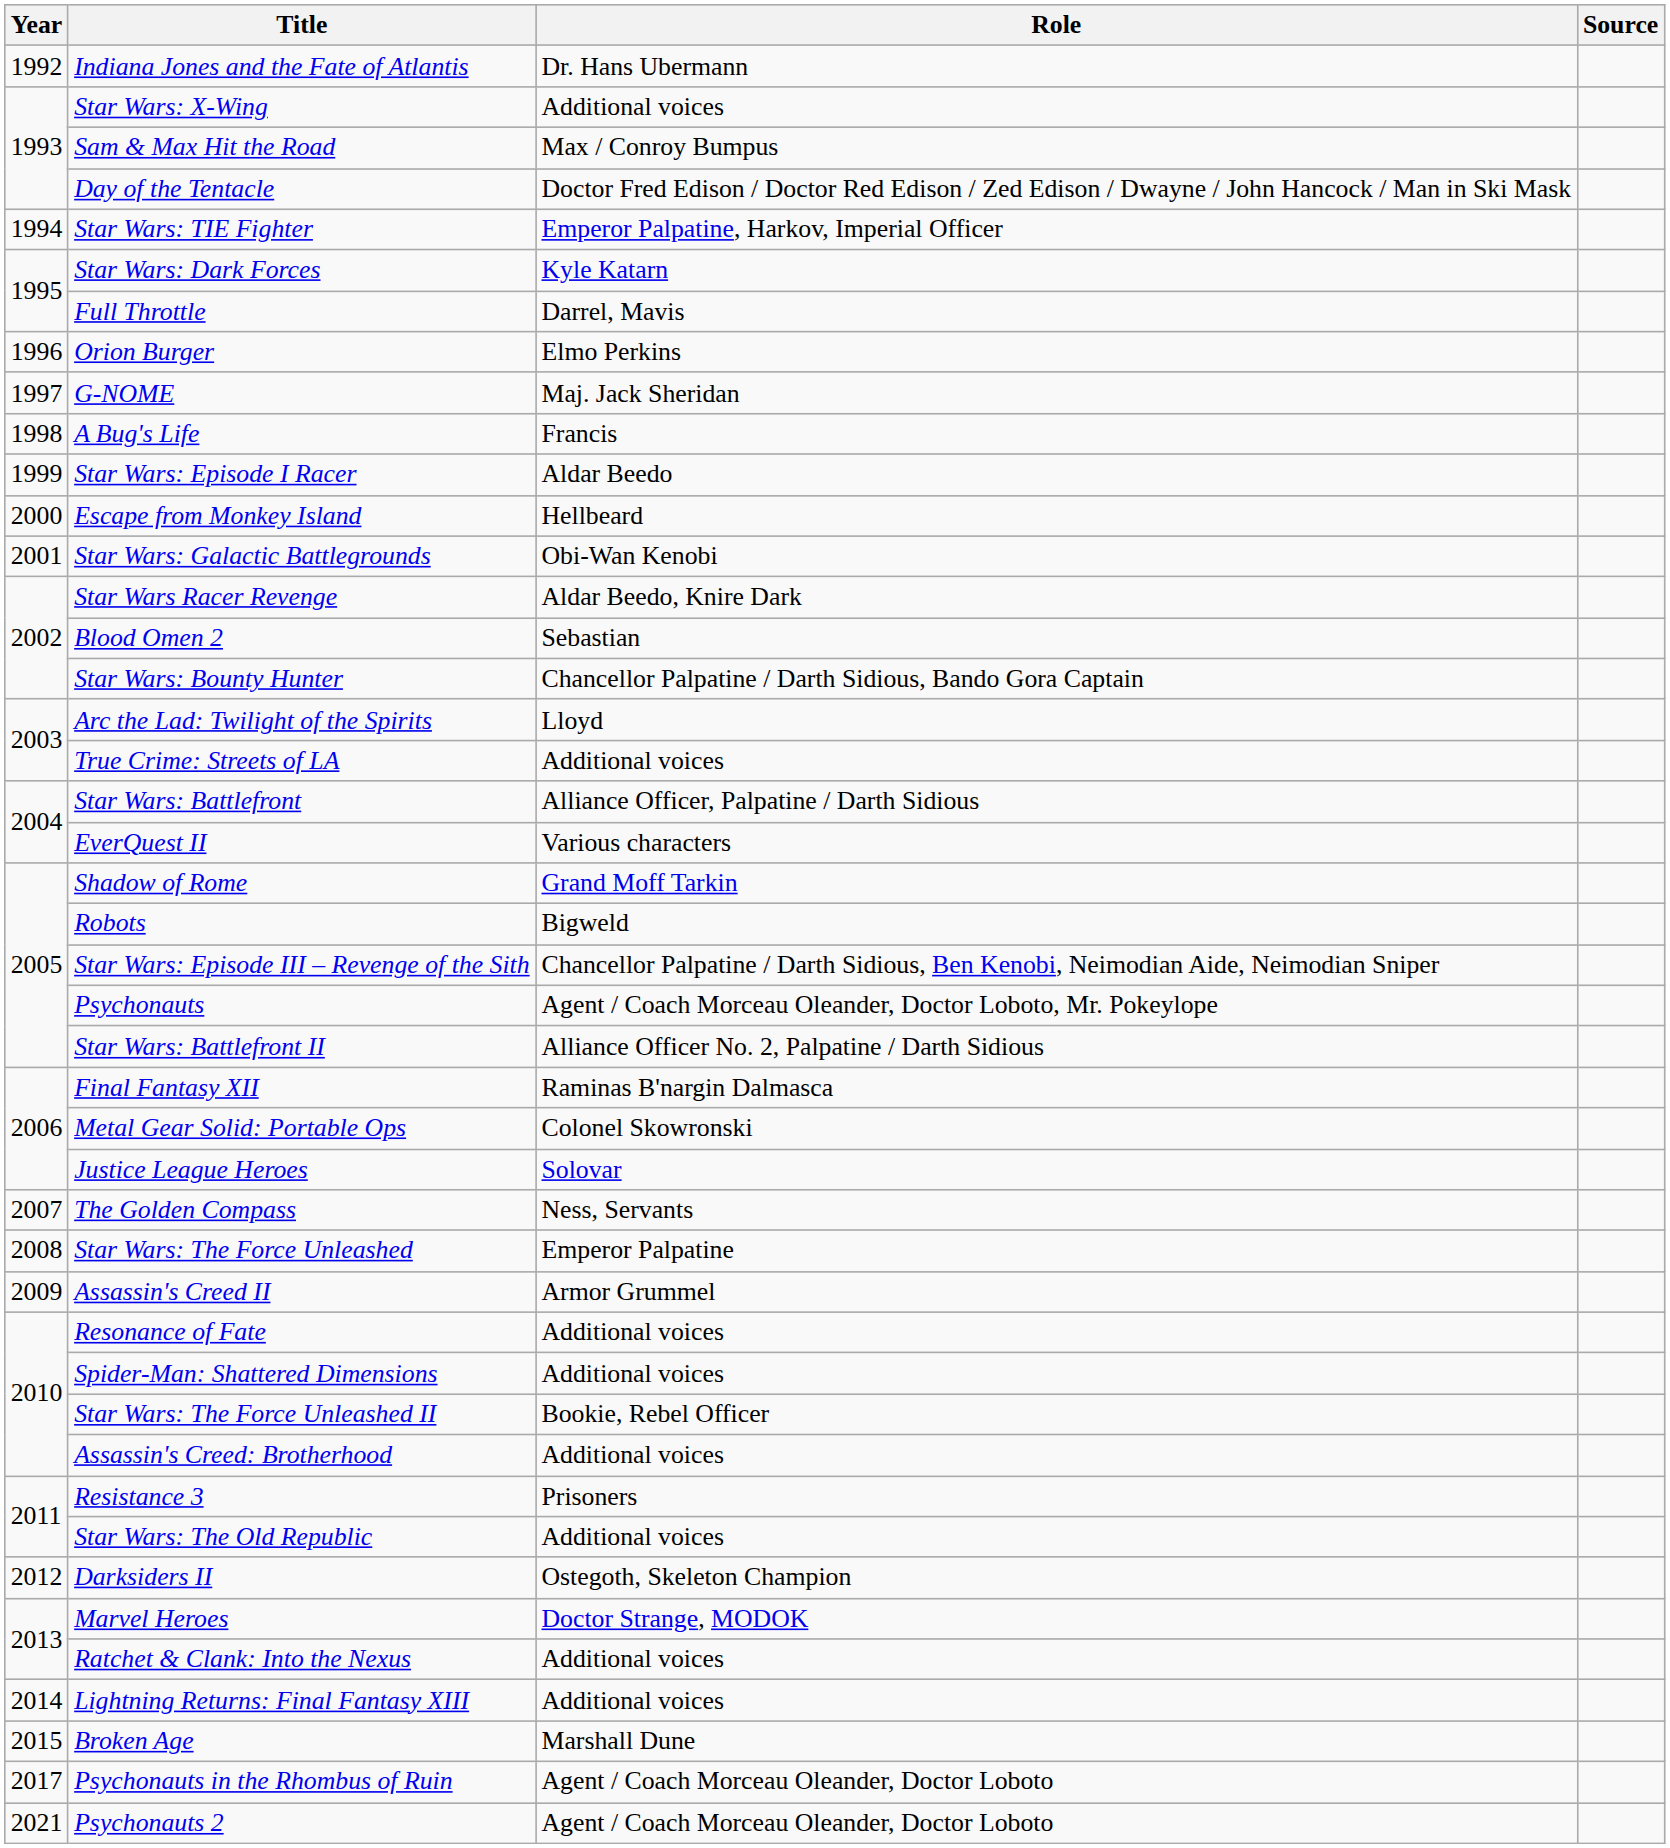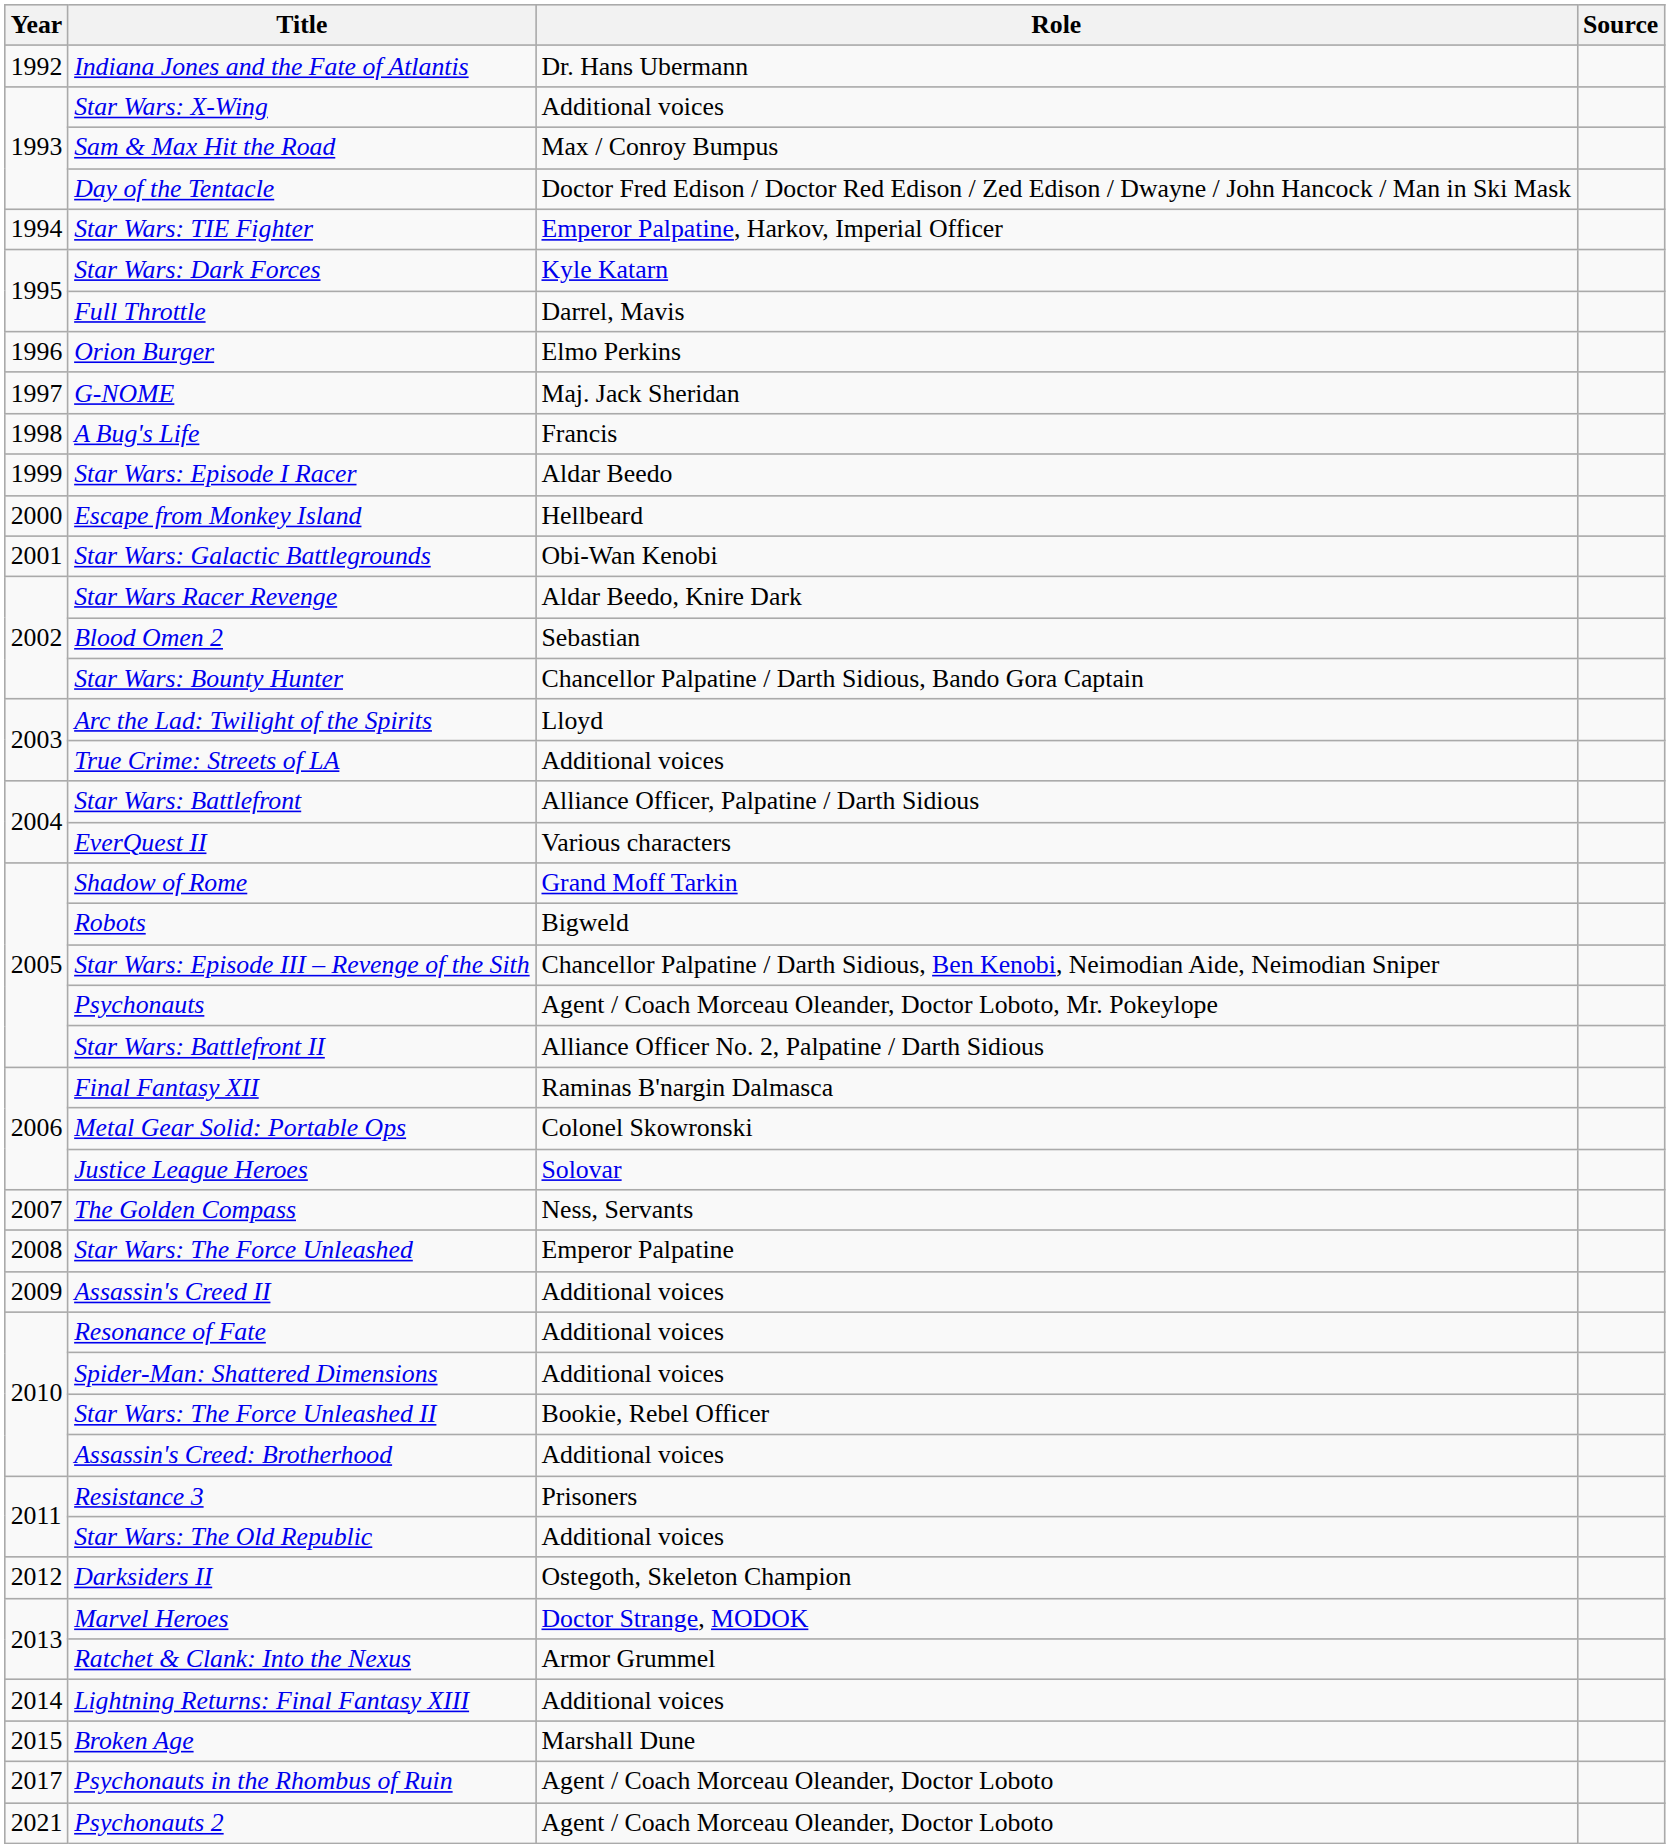Assassin's Creed II | Role: Armor Grummel -> Additional voices
Ratchet & Clank: Into the Nexus | Role: Additional voices -> Armor Grummel
